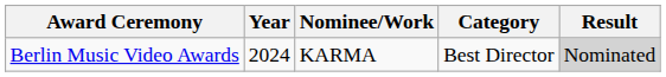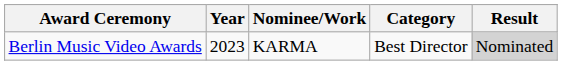Berlin Music Video Awards | Year: 2024 -> 2023
